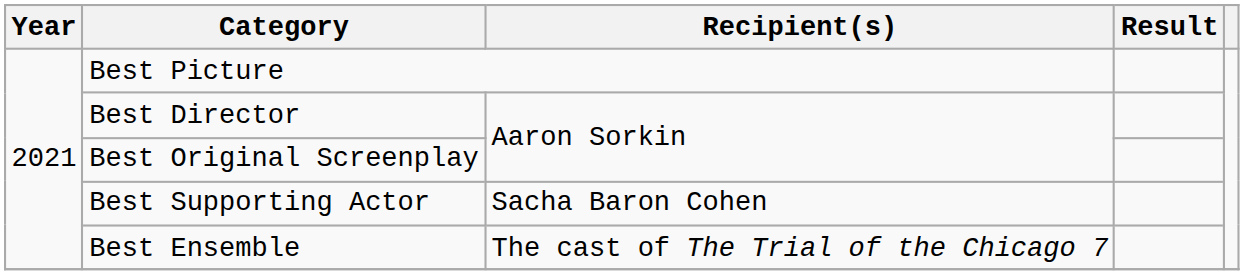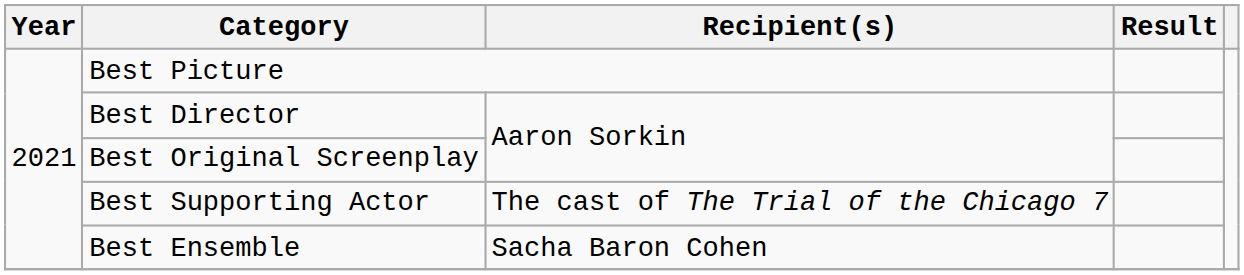Best Supporting Actor | Recipient(s): Sacha Baron Cohen -> The cast of The Trial of the Chicago 7
Best Ensemble | Recipient(s): The cast of The Trial of the Chicago 7 -> Sacha Baron Cohen
